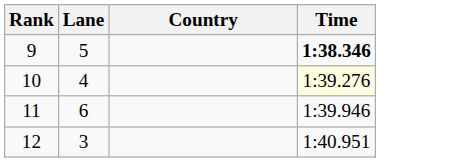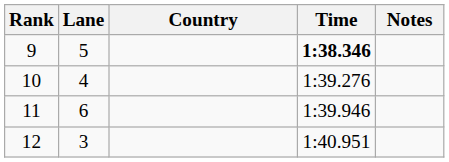+ column: Notes
10 | Time: lightyellow background -> no background
